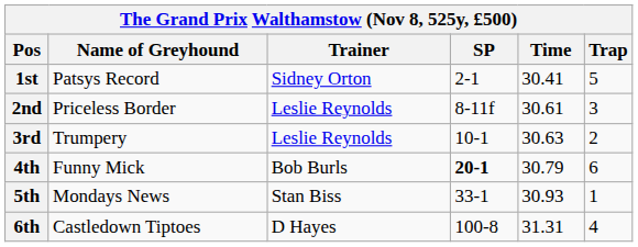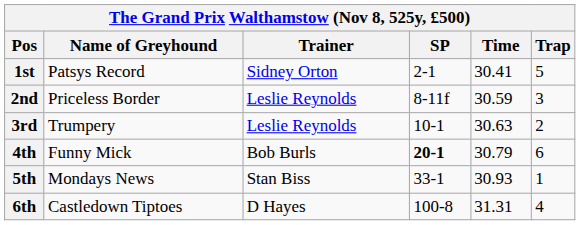2nd | Time: 30.61 -> 30.59
